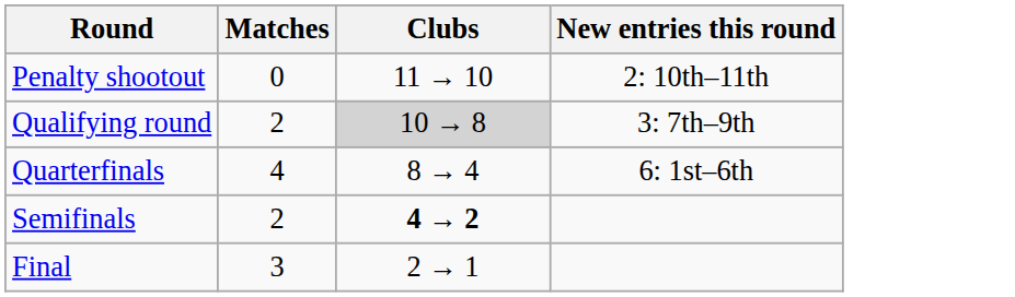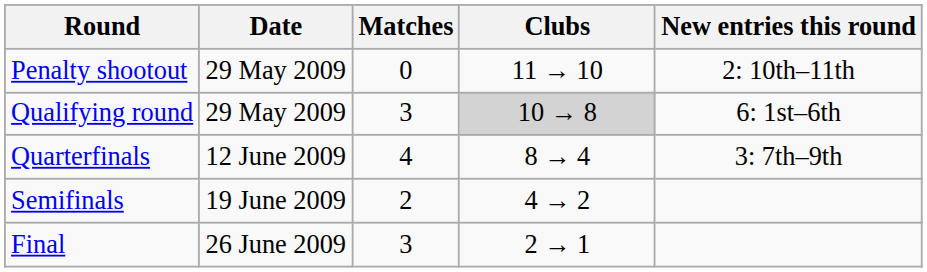+ column: Date | 29 May 2009 | 29 May 2009 | 12 June 2009 | 19 June 2009 | 26 June 2009
Qualifying round | Matches: 2 -> 3
Qualifying round | New entries this round: 3: 7th–9th -> 6: 1st–6th
Quarterfinals | New entries this round: 6: 1st–6th -> 3: 7th–9th
Semifinals | Clubs: bold -> normal
